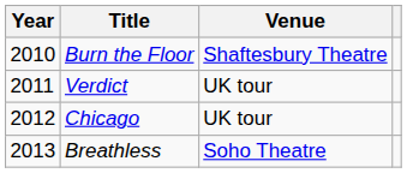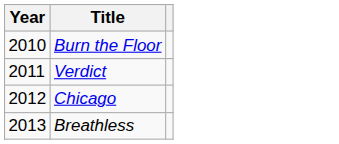- column: Venue | Shaftesbury Theatre | UK tour | UK tour | Soho Theatre
